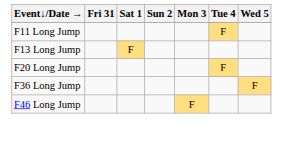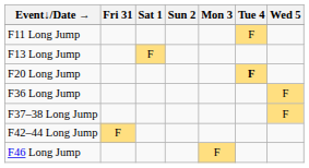F20 Long Jump | Tue 4: normal -> bold
+ row: F37–38 Long Jump | F
+ row: F42–44 Long Jump | F
